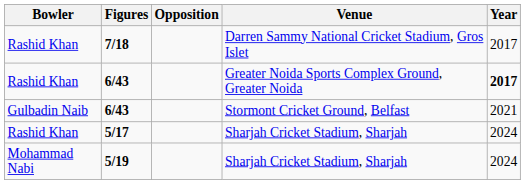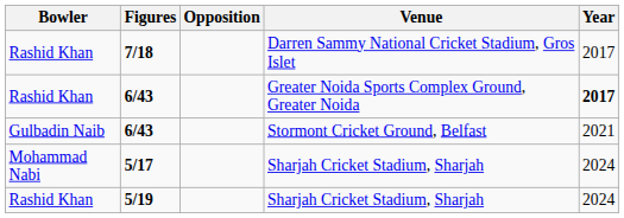5/17 | Bowler: Rashid Khan -> Mohammad Nabi
5/19 | Bowler: Mohammad Nabi -> Rashid Khan
